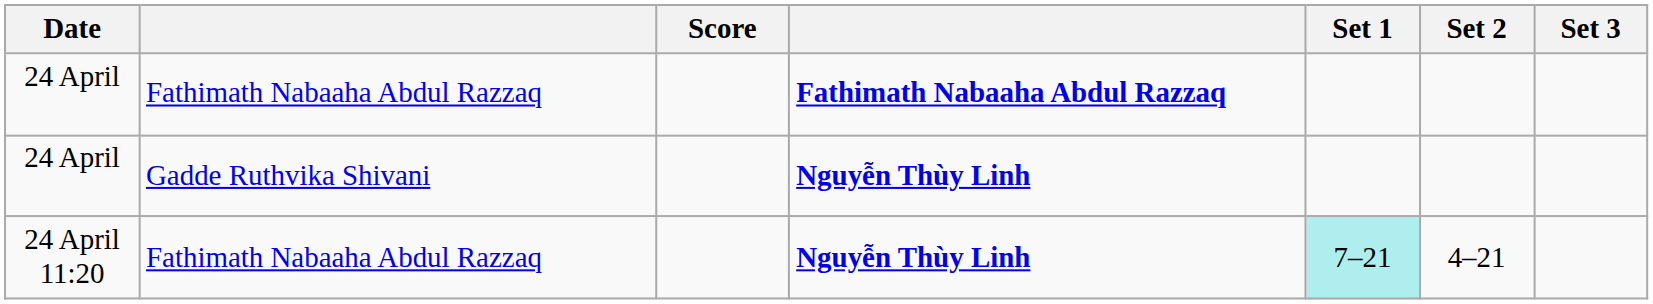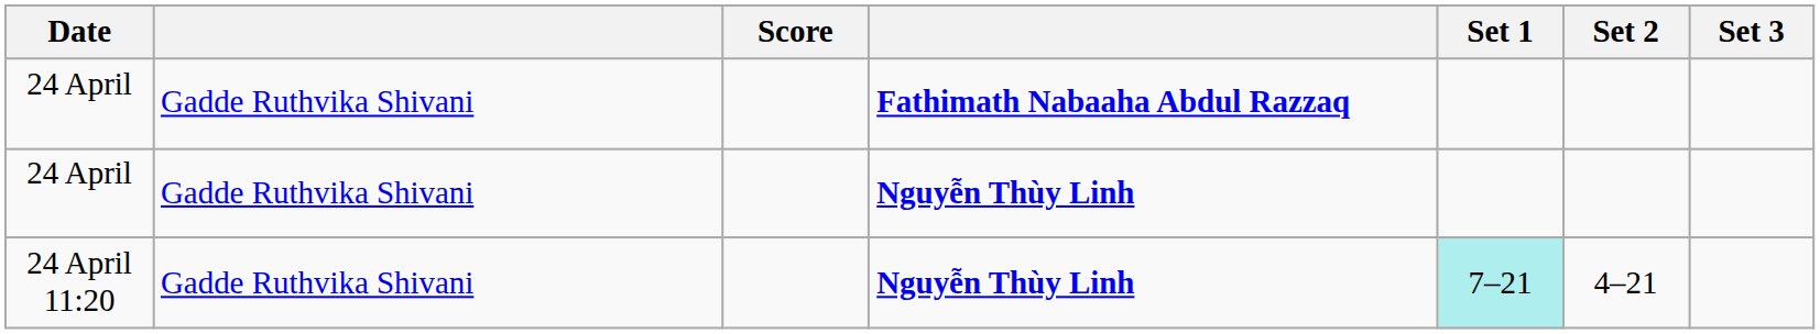24 April / Fathimath Nabaaha Abdul Razzaq | column 2: Fathimath Nabaaha Abdul Razzaq -> Gadde Ruthvika Shivani
24 April 11:20 | column 2: Fathimath Nabaaha Abdul Razzaq -> Gadde Ruthvika Shivani
